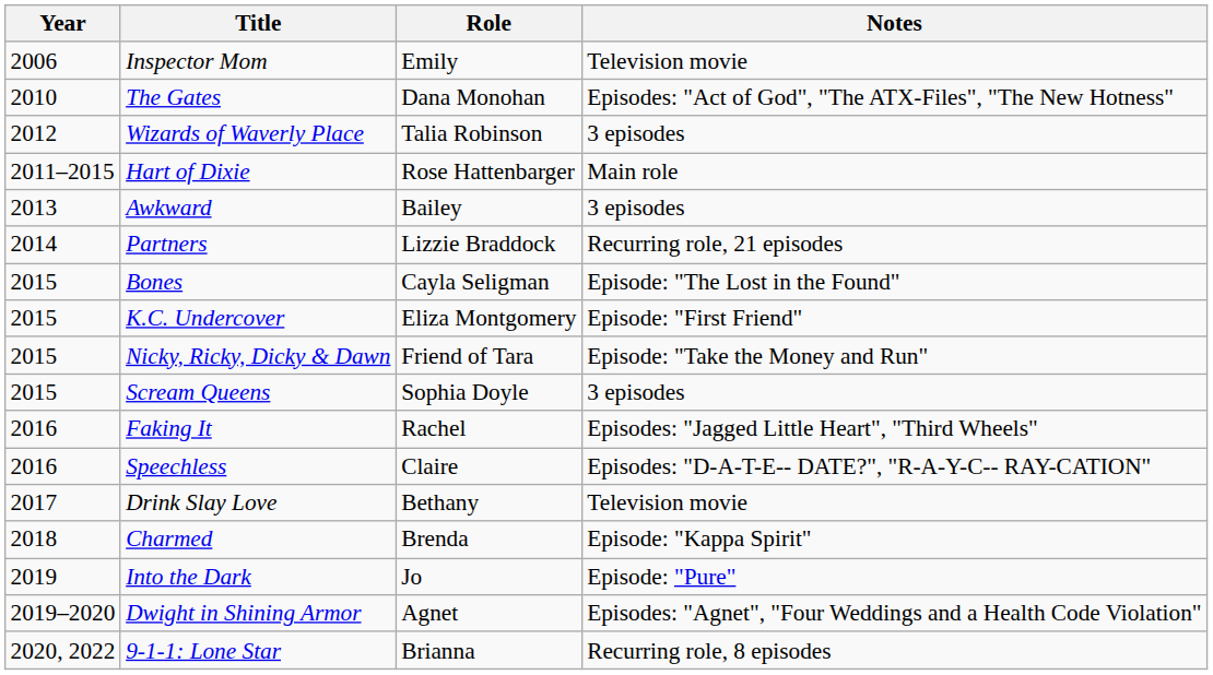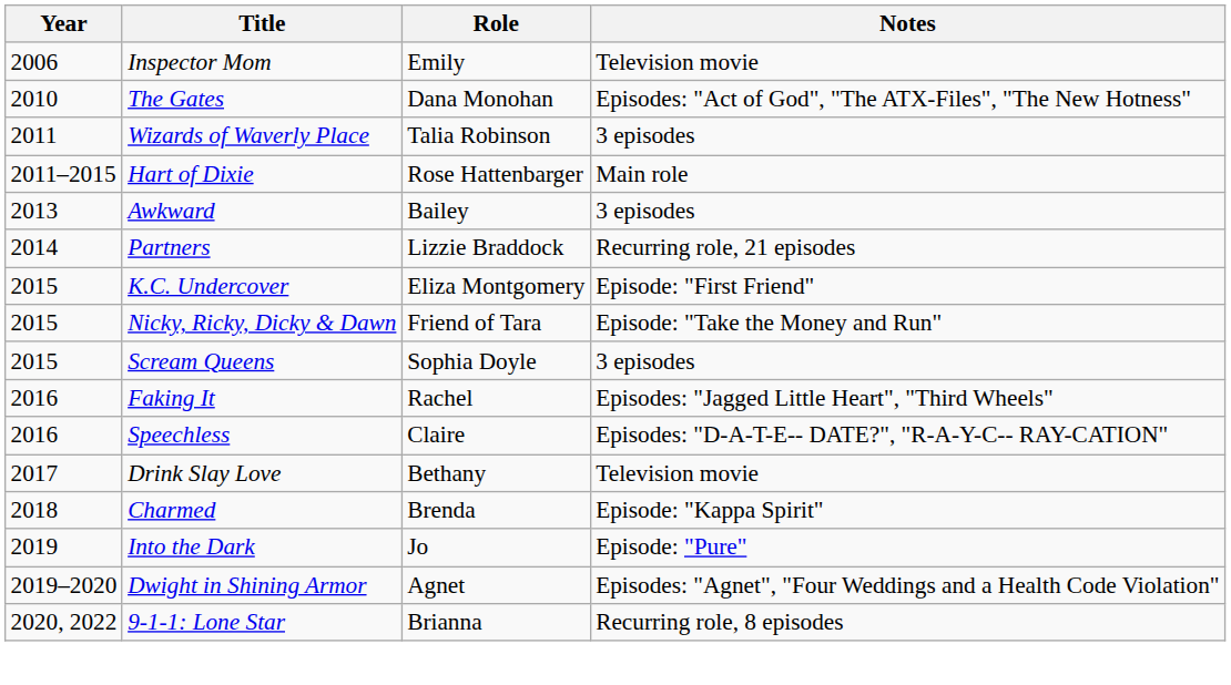Wizards of Waverly Place | Year: 2012 -> 2011
- row: 2015 | Bones | Cayla Seligman | Episode: "The Lost in the Found"
